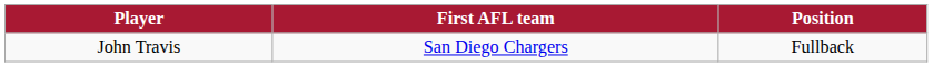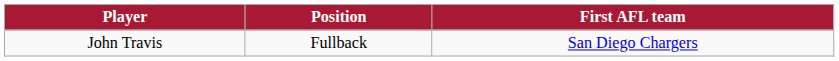columns swapped: Position <-> First AFL team
